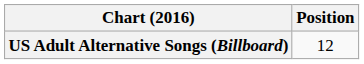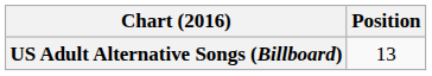US Adult Alternative Songs (Billboard) | Position: 12 -> 13
